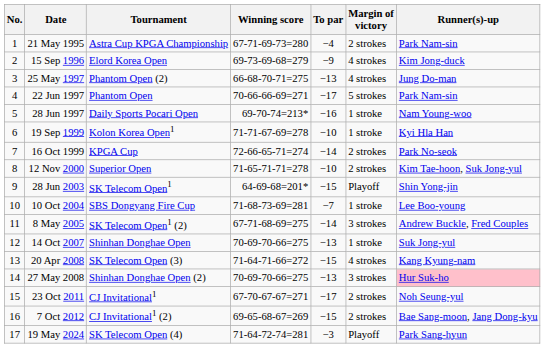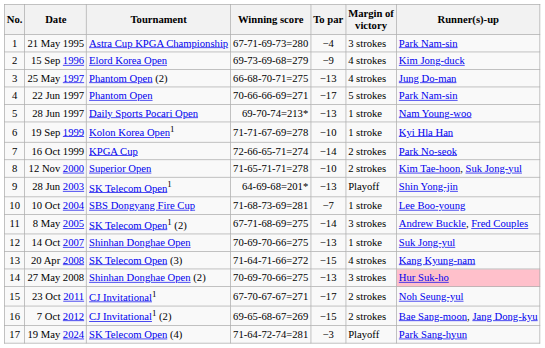21 May 1995 | Margin of victory: 2 strokes -> 3 strokes
28 Jun 1997 | To par: −16 -> −13
28 Jun 2003 | To par: −15 -> −13
